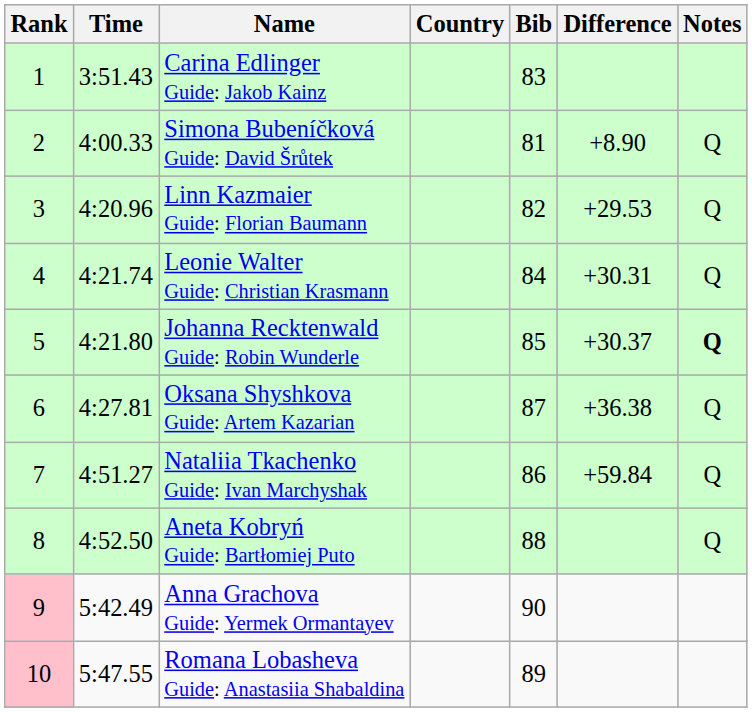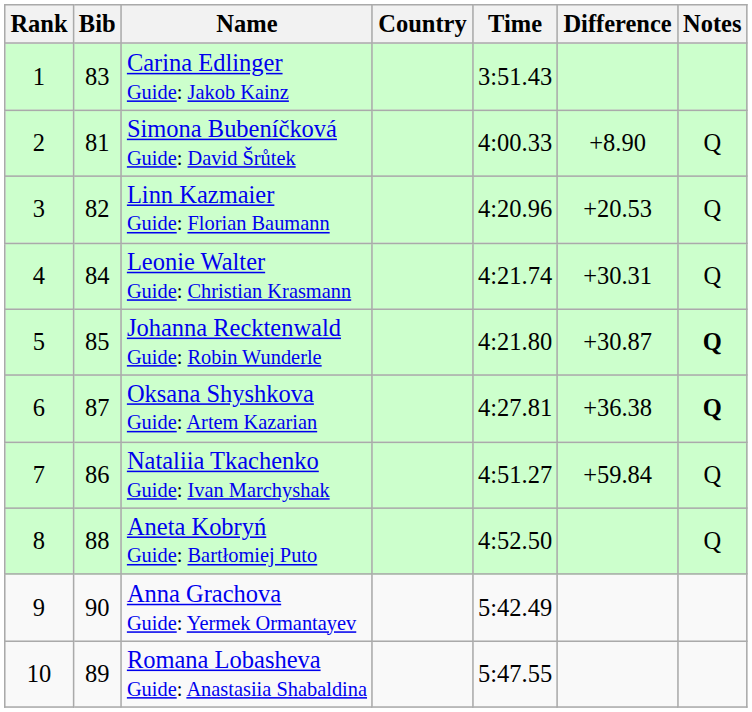columns swapped: Bib <-> Time
Linn Kazmaier Guide: Florian Baumann | Difference: +29.53 -> +20.53
Johanna Recktenwald Guide: Robin Wunderle | Difference: +30.37 -> +30.87
Oksana Shyshkova Guide: Artem Kazarian | Notes: normal -> bold
Anna Grachova Guide: Yermek Ormantayev | Rank: pink background -> no background
Romana Lobasheva Guide: Anastasiia Shabaldina | Rank: pink background -> no background
